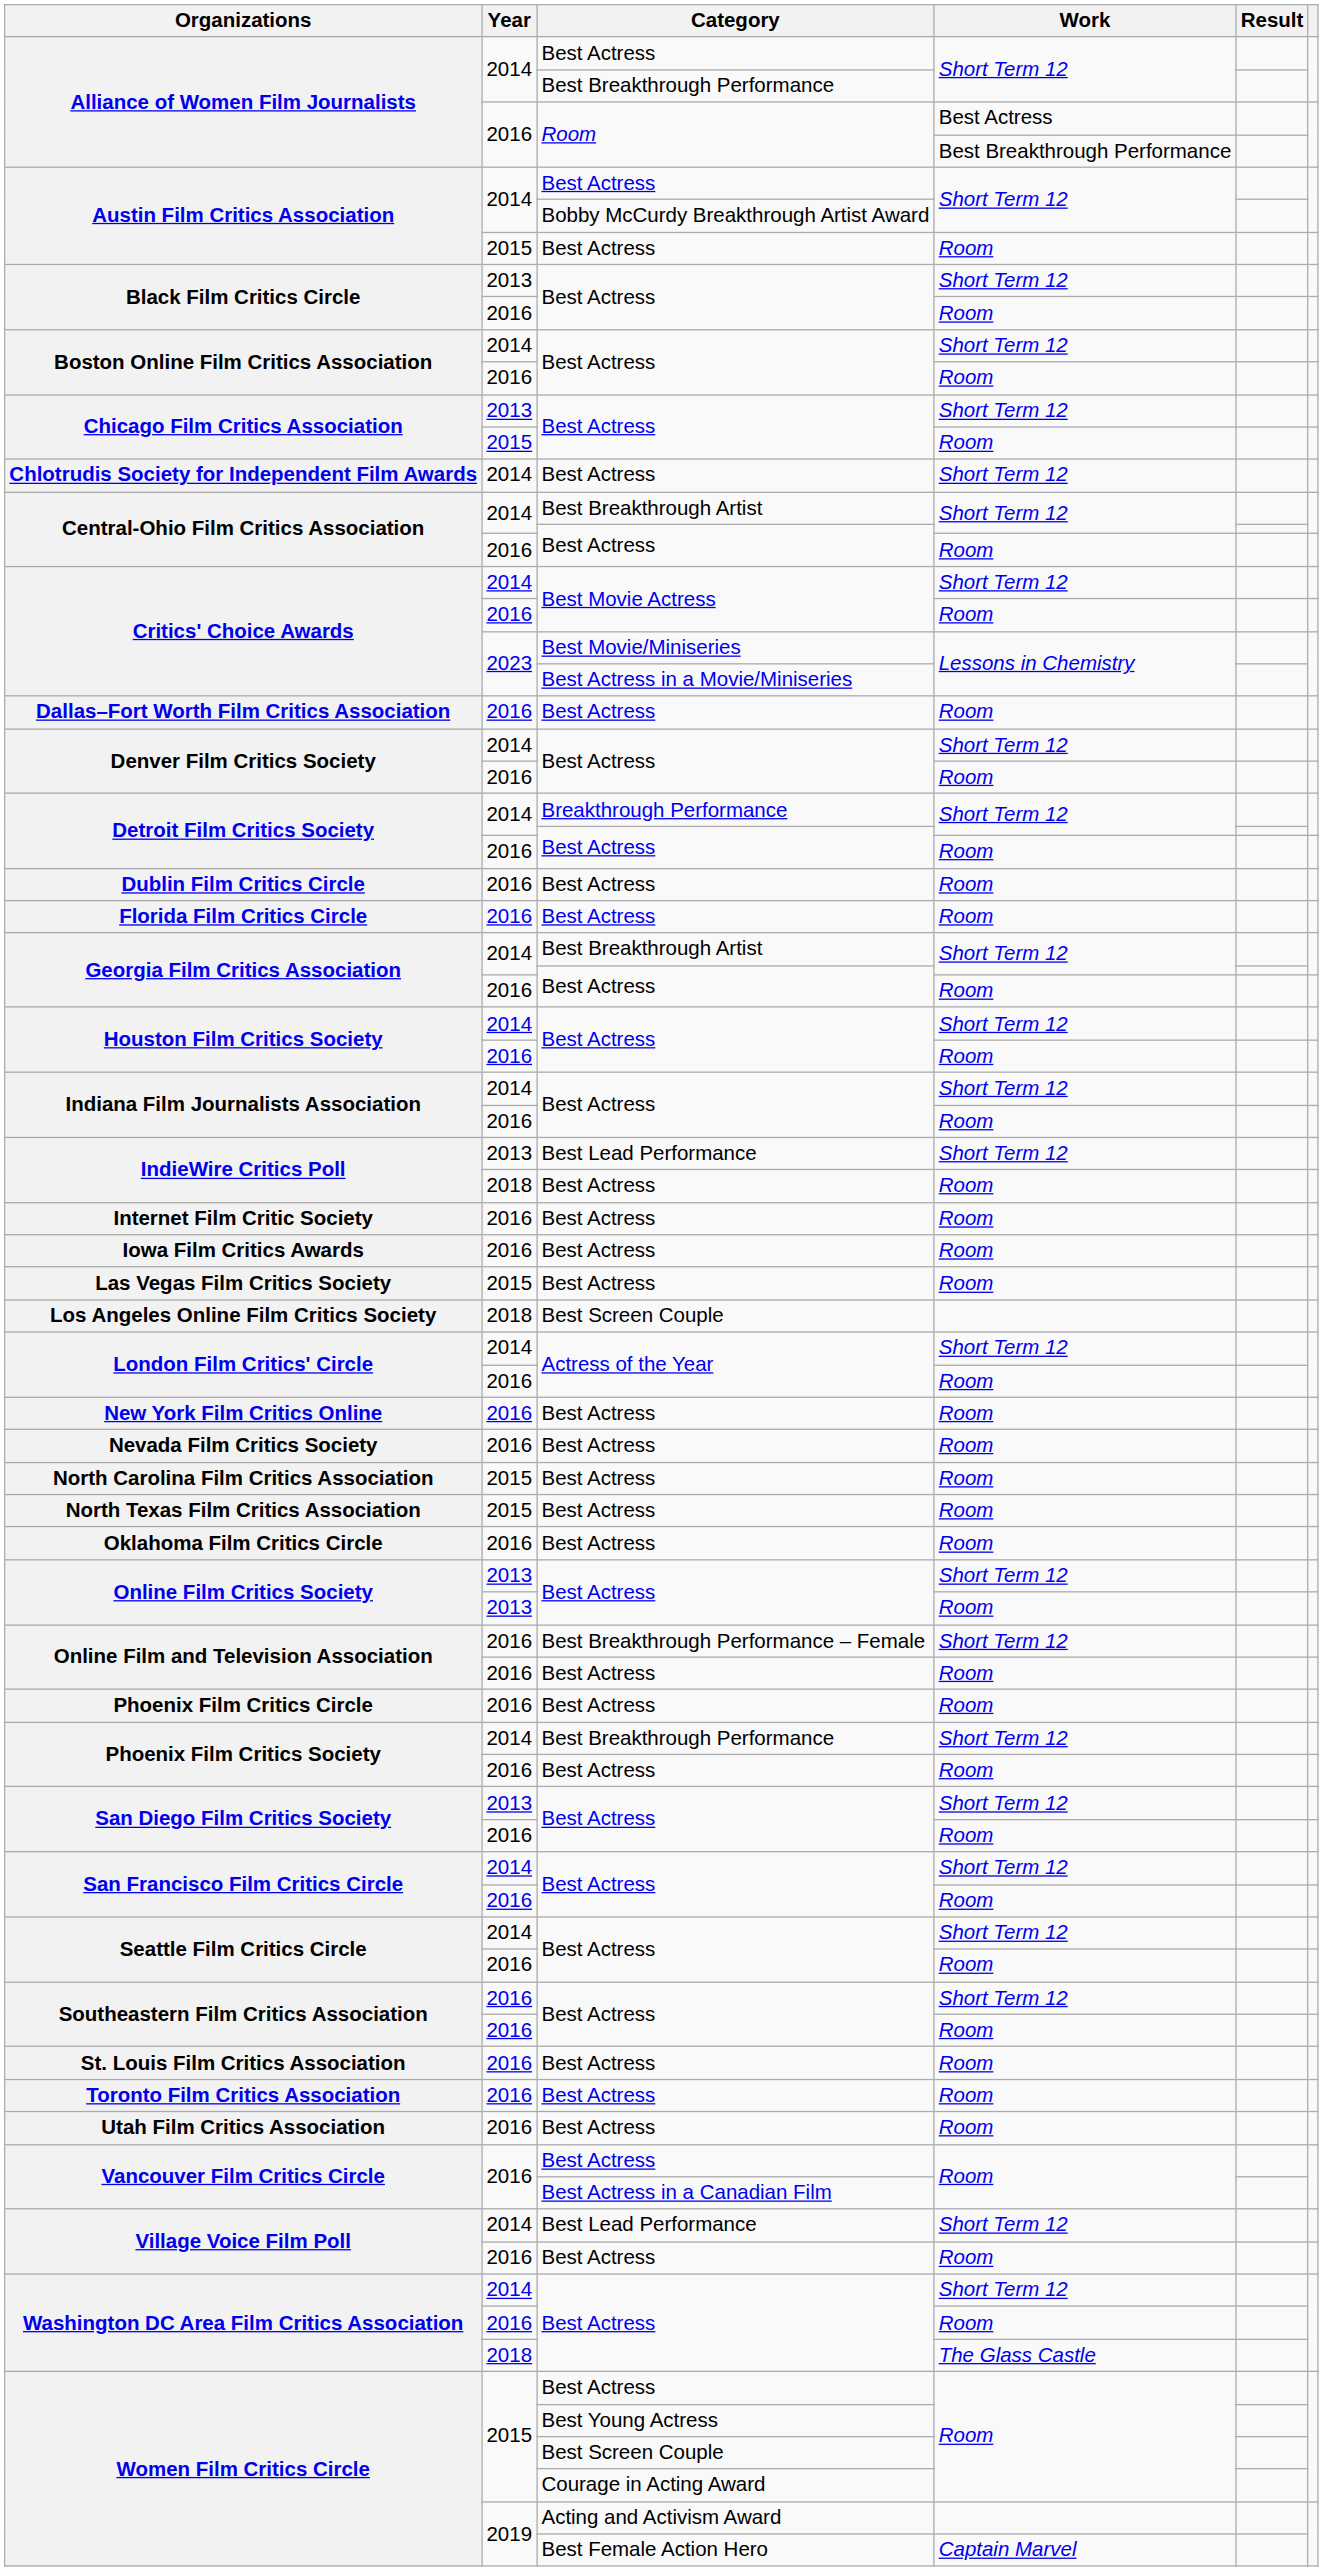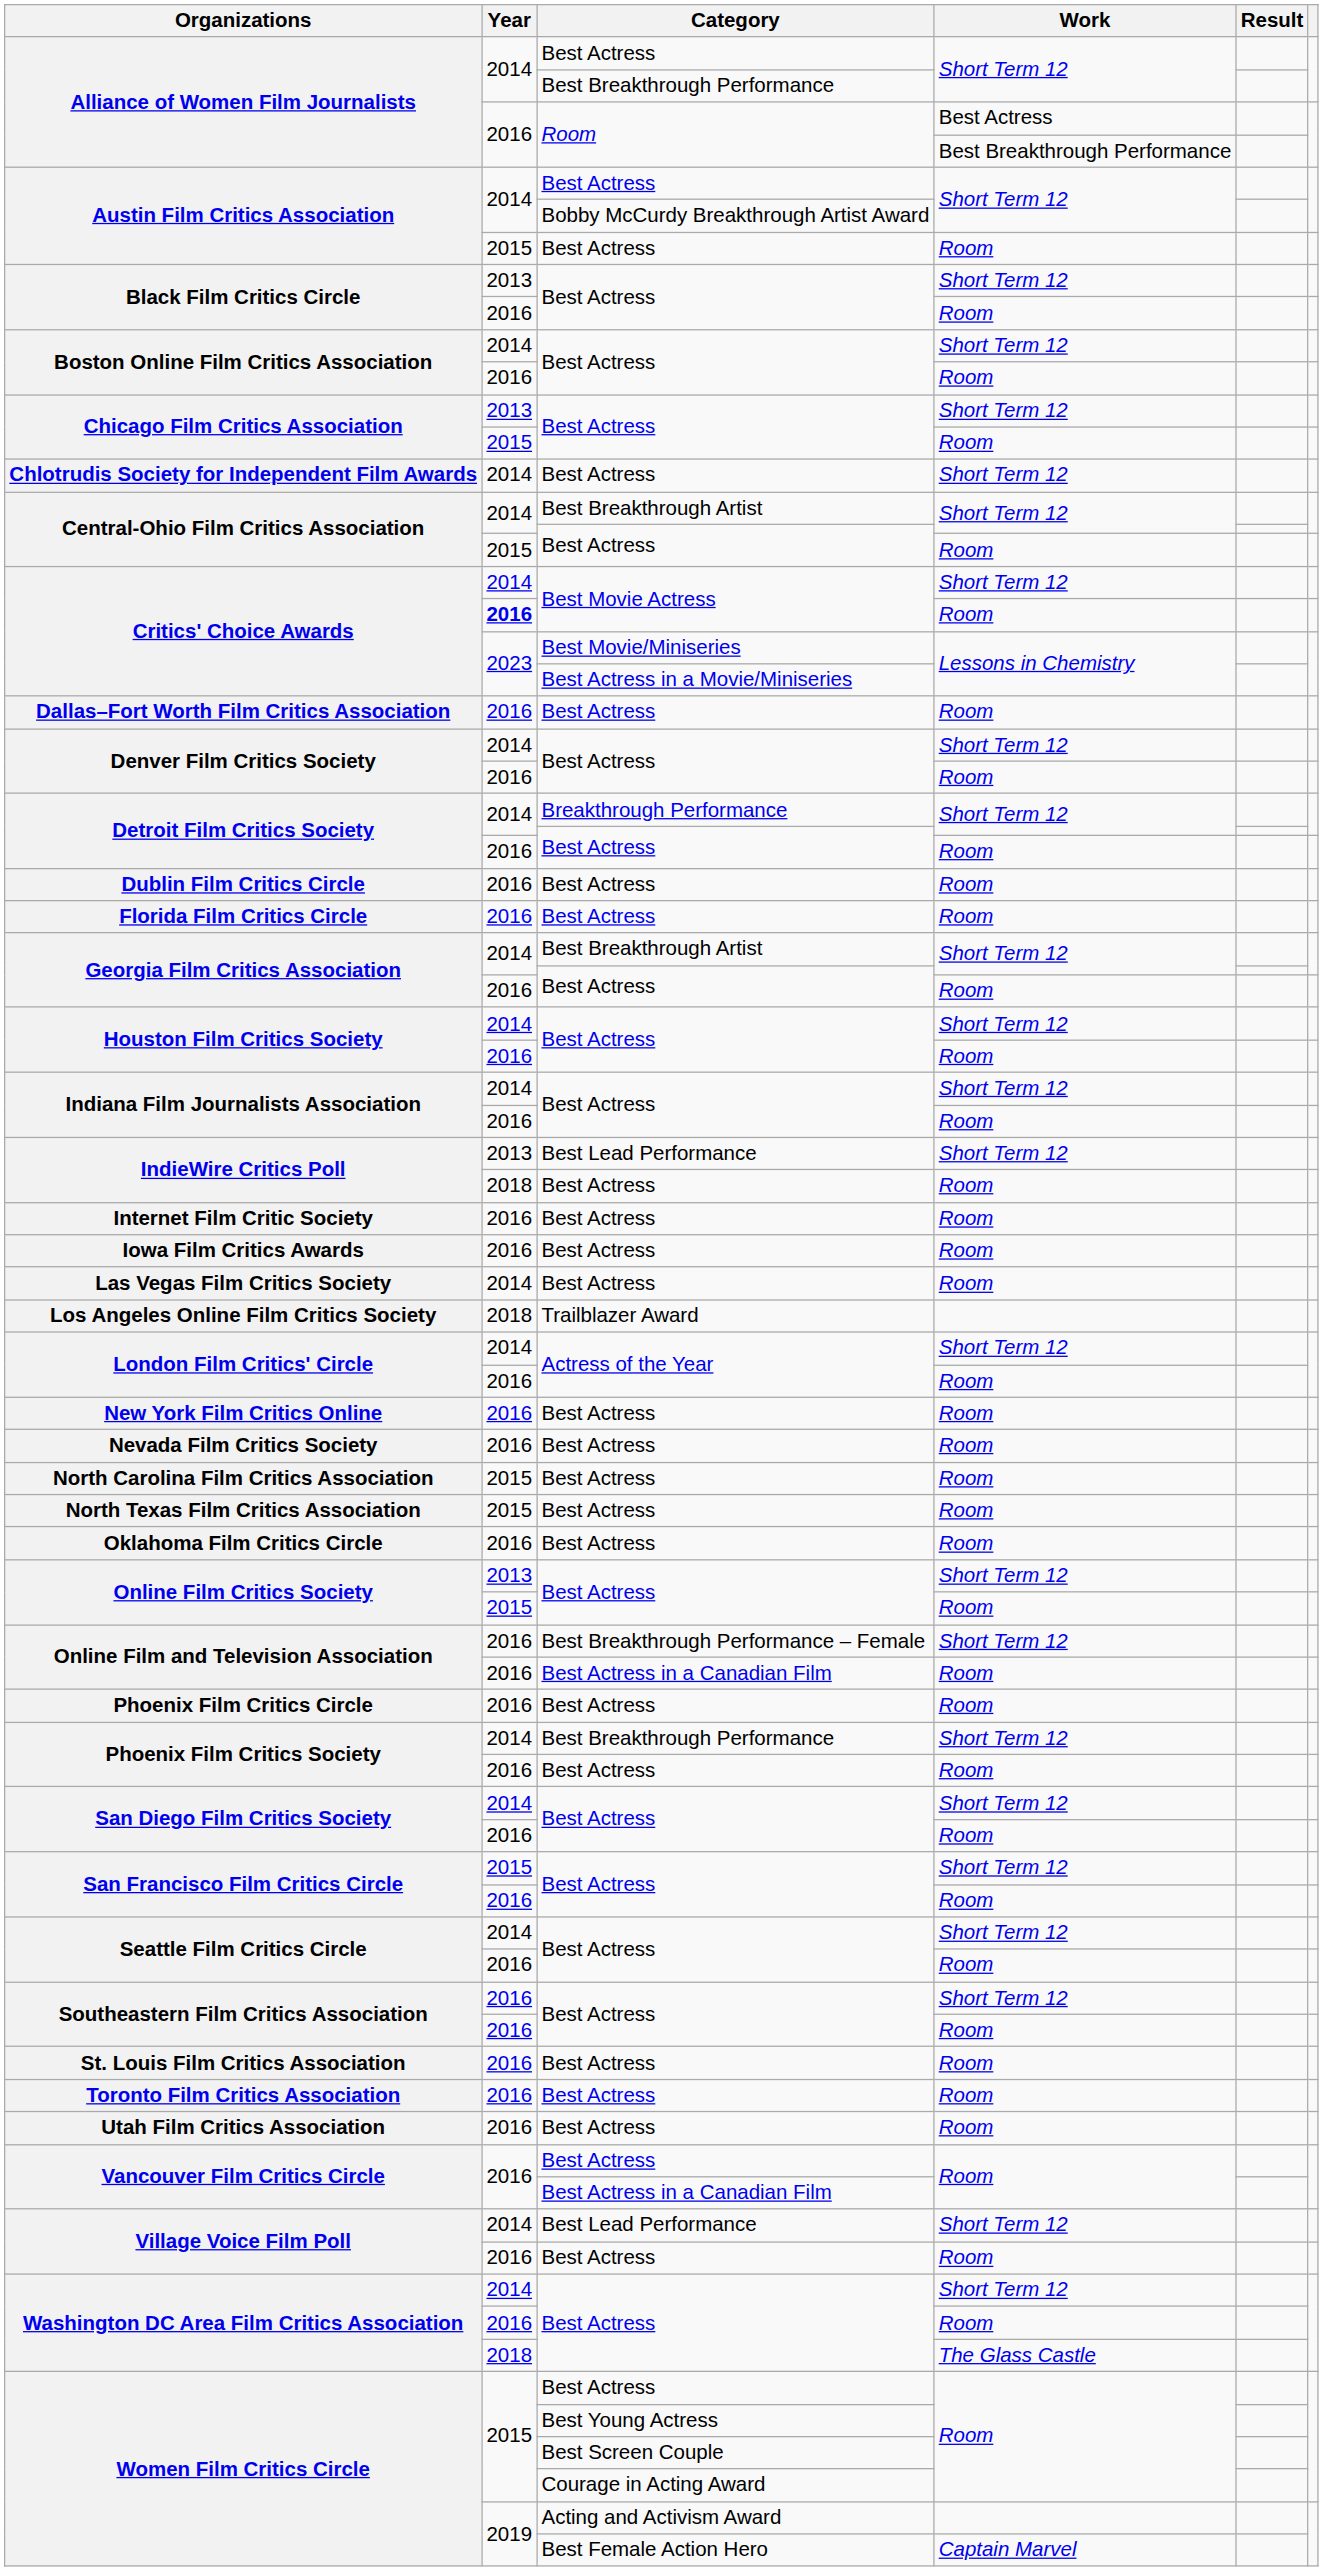Central-Ohio Film Critics Association / Room | Year: 2016 -> 2015
Critics' Choice Awards / Room | Year: normal -> bold
Las Vegas Film Critics Society | Year: 2015 -> 2014
Los Angeles Online Film Critics Society | Category: Best Screen Couple -> Trailblazer Award
Online Film Critics Society / Room | Year: 2013 -> 2015
Online Film and Television Association / Room | Category: Best Actress -> Best Actress in a Canadian Film
San Diego Film Critics Society / Short Term 12 | Year: 2013 -> 2014
San Francisco Film Critics Circle / Short Term 12 | Year: 2014 -> 2015
